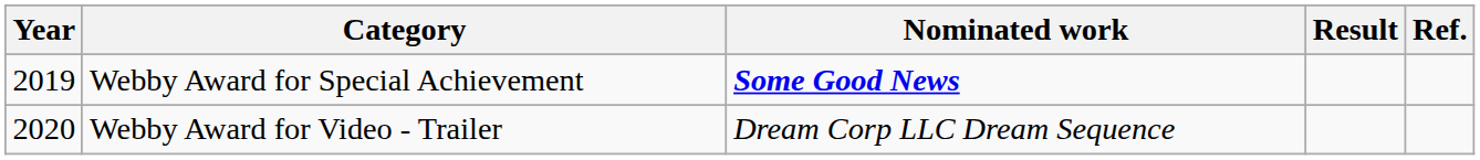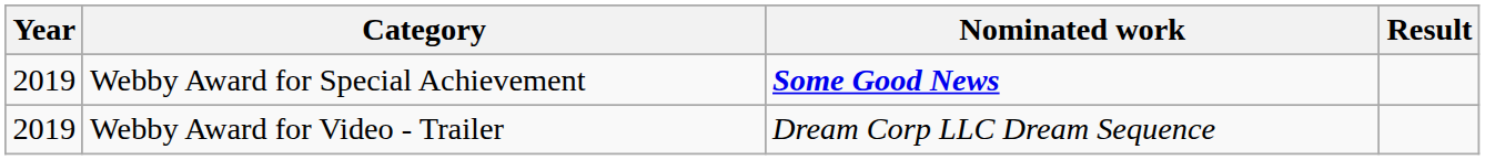- column: Ref.
Webby Award for Video - Trailer | Year: 2020 -> 2019
